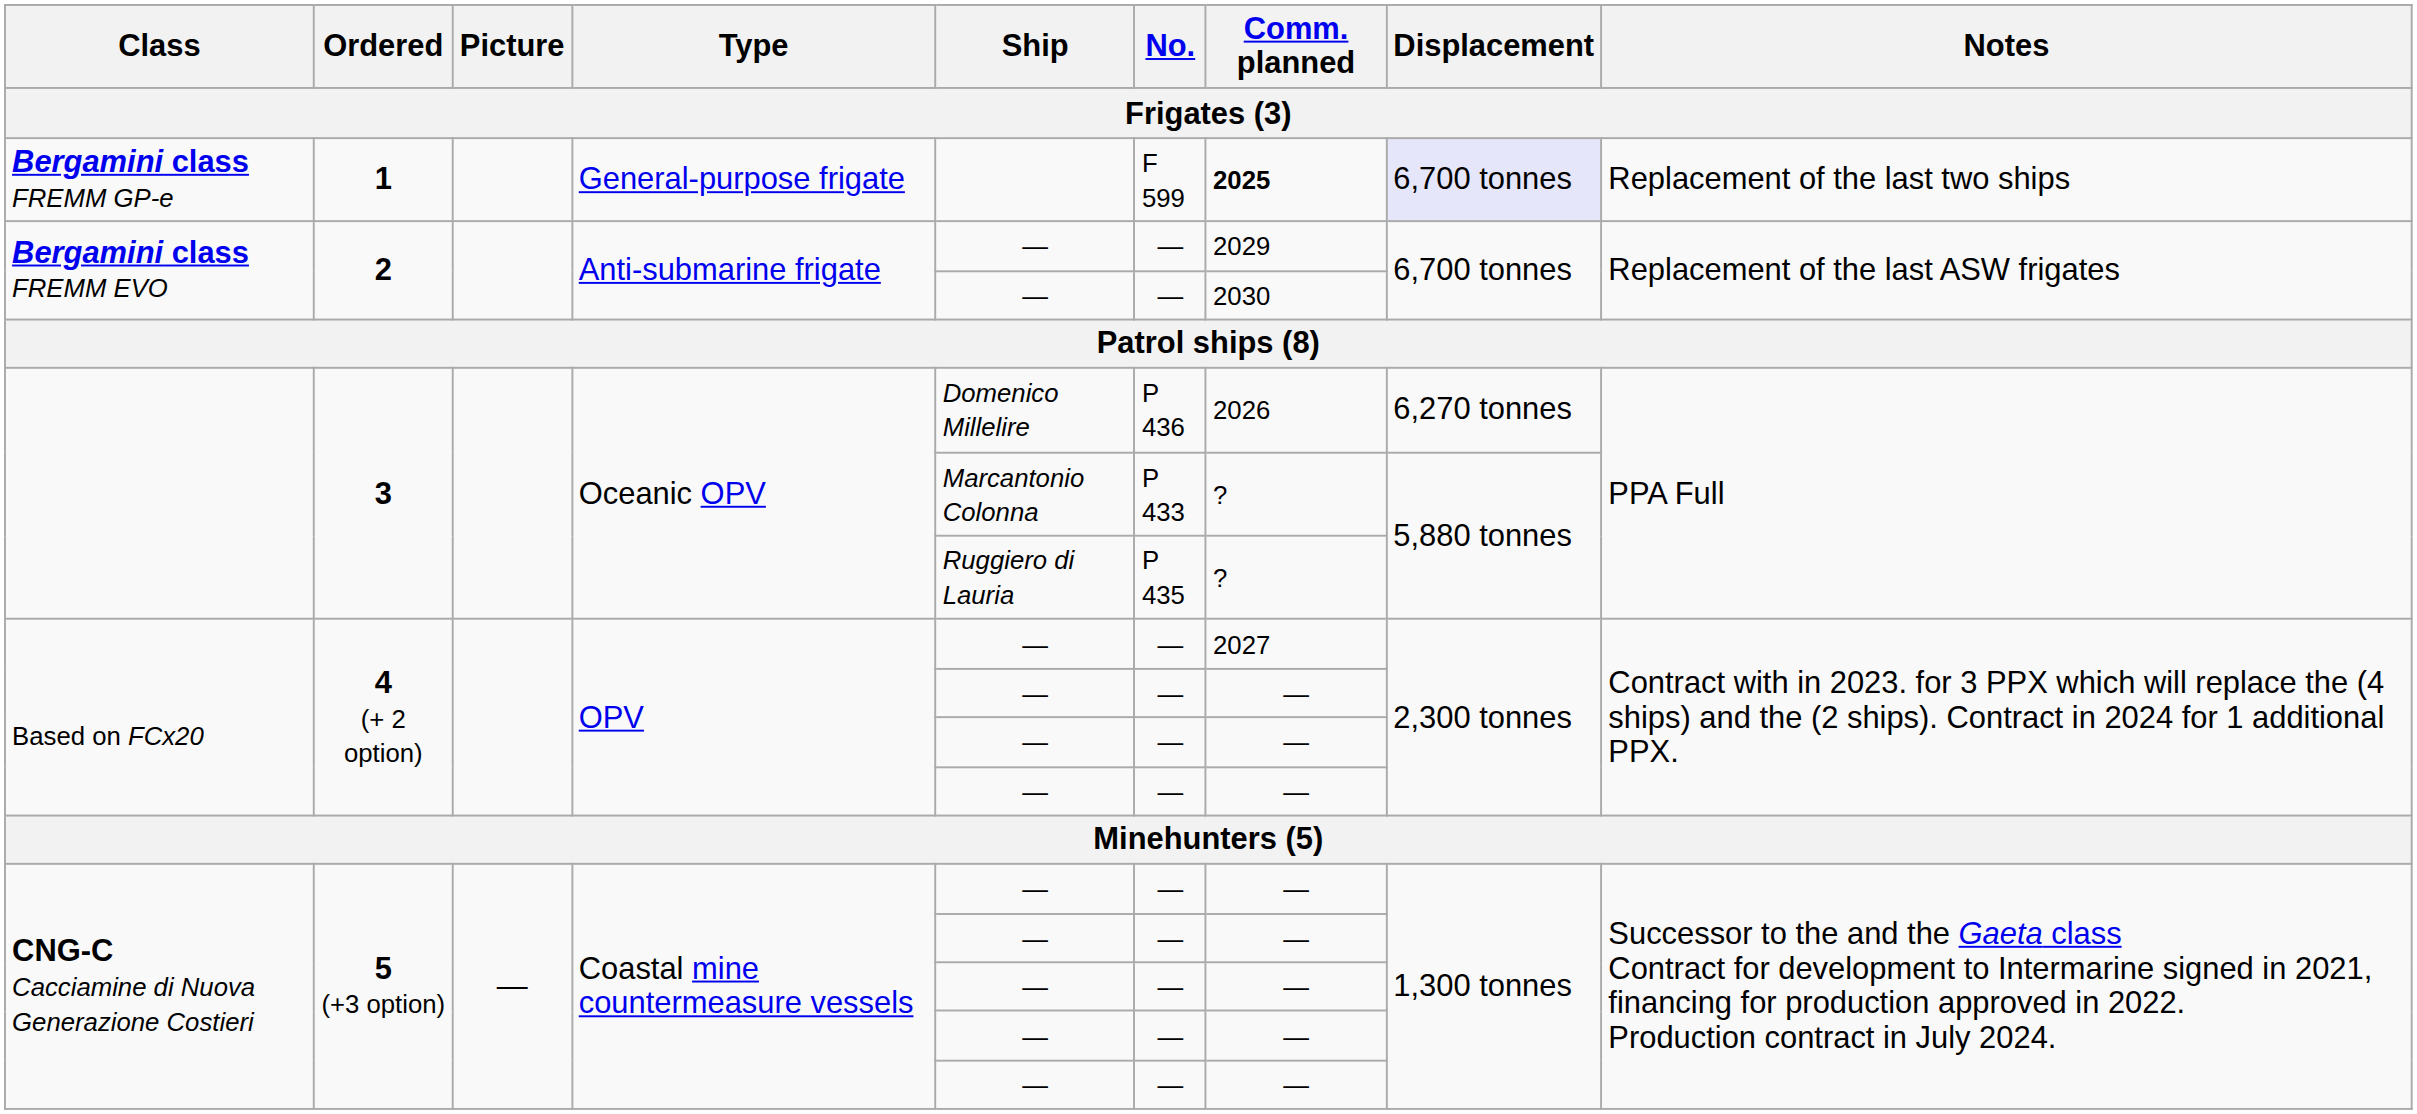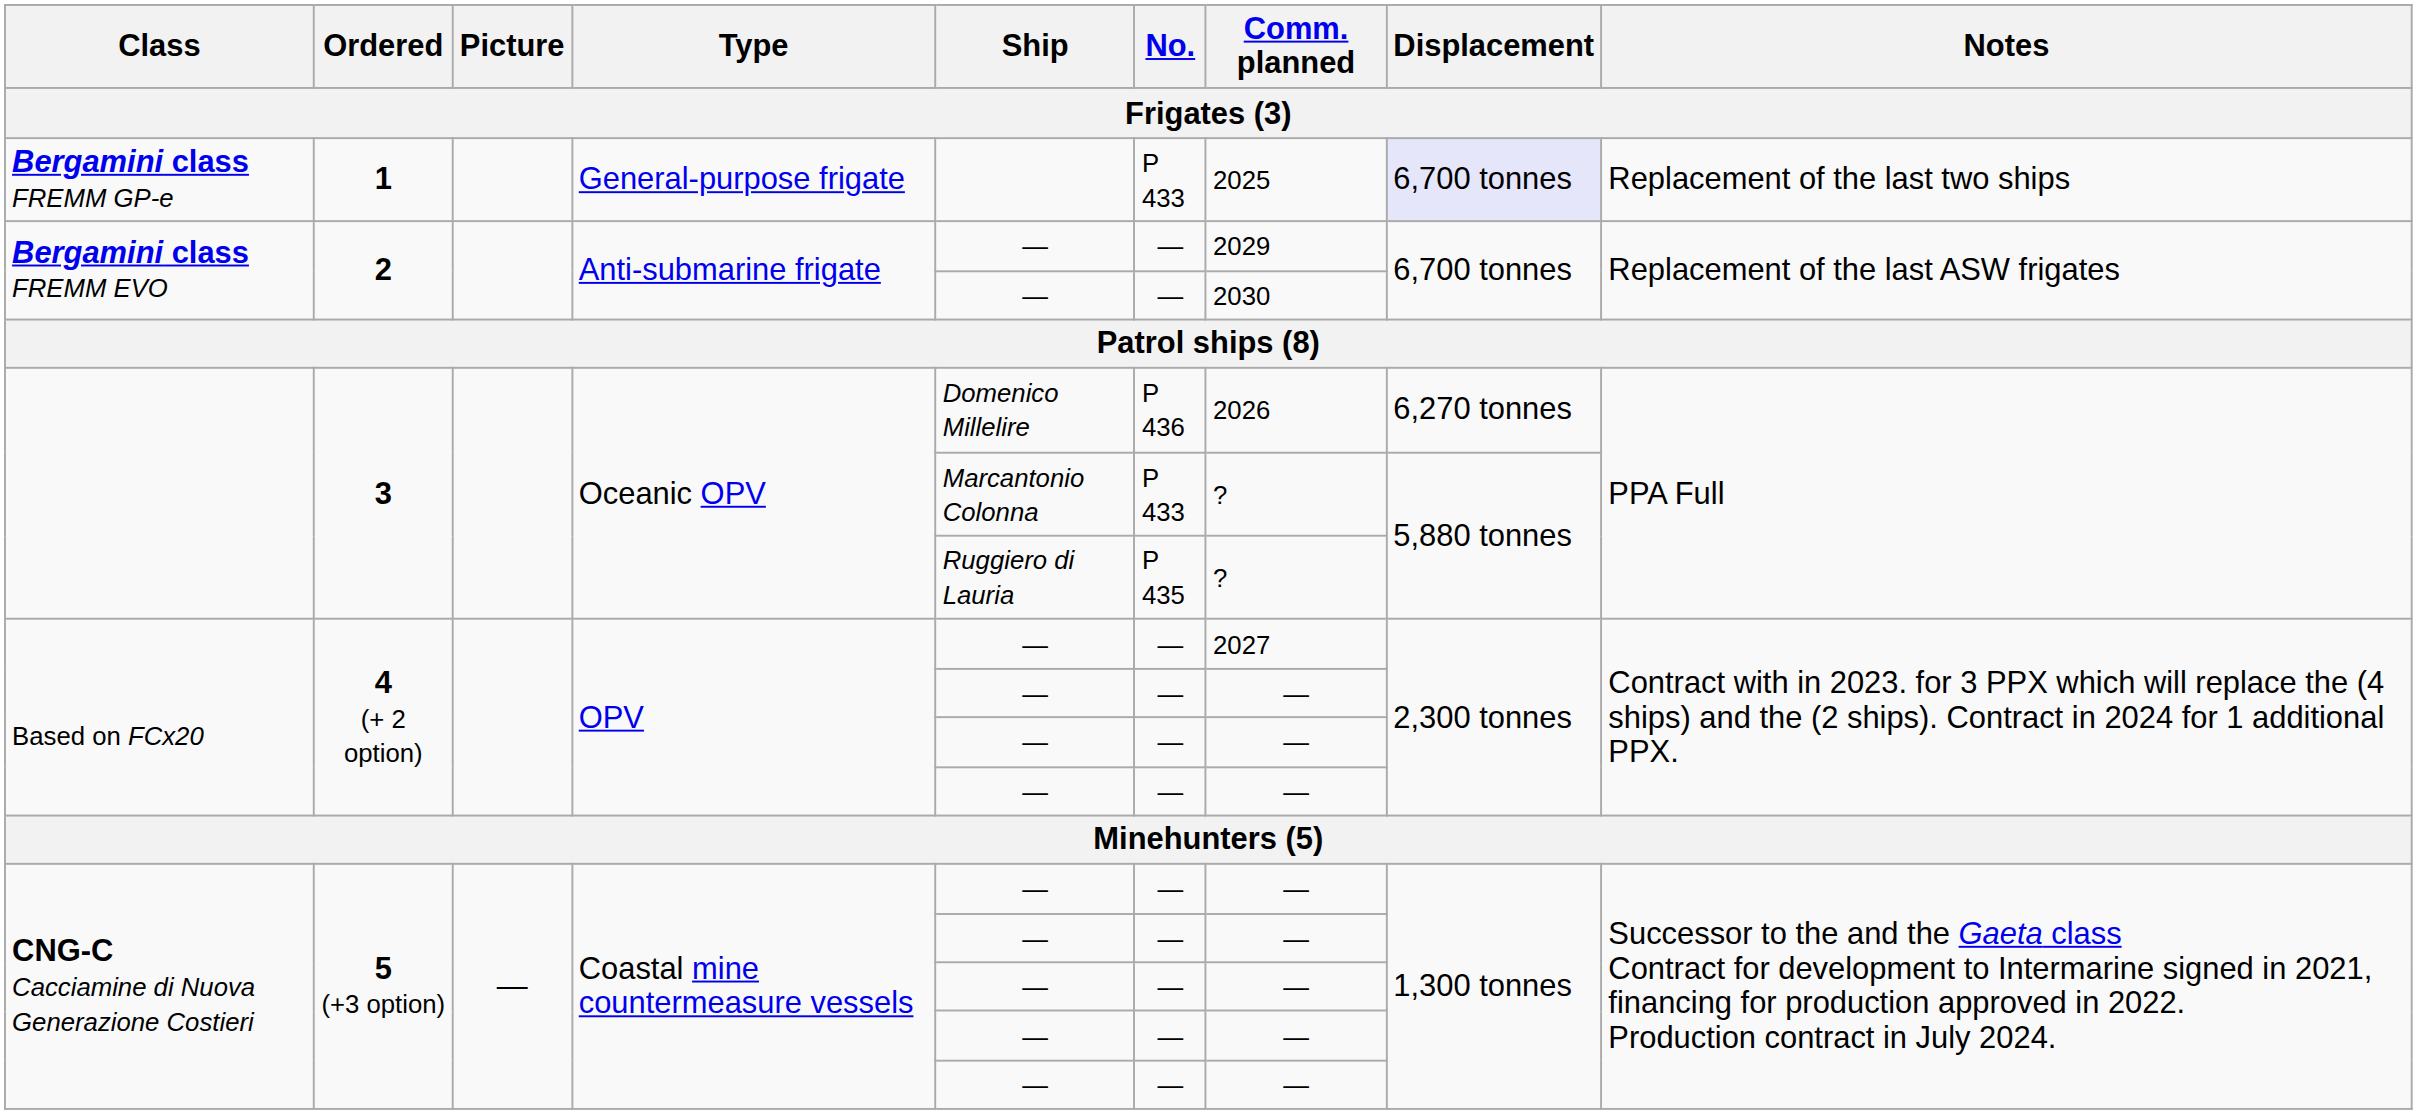Bergamini class FREMM GP-e | No.: F 599 -> P 433
Bergamini class FREMM GP-e | Comm. planned: bold -> normal
